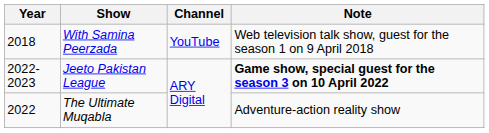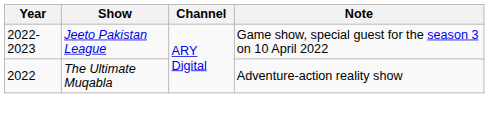- row: 2018 | With Samina Peerzada | YouTube | Web television talk show, guest for the season 1 on 9 April 2018
Jeeto Pakistan League | Note: bold -> normal
